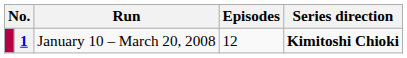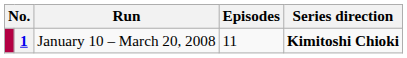January 10 – March 20, 2008 | Episodes: 12 -> 11
